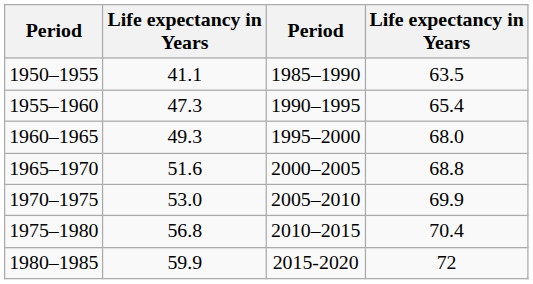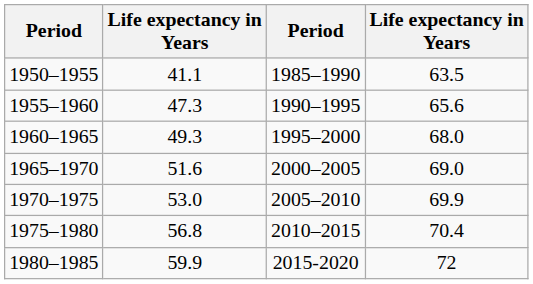1955–1960 | column 4: 65.4 -> 65.6
1965–1970 | column 4: 68.8 -> 69.0
